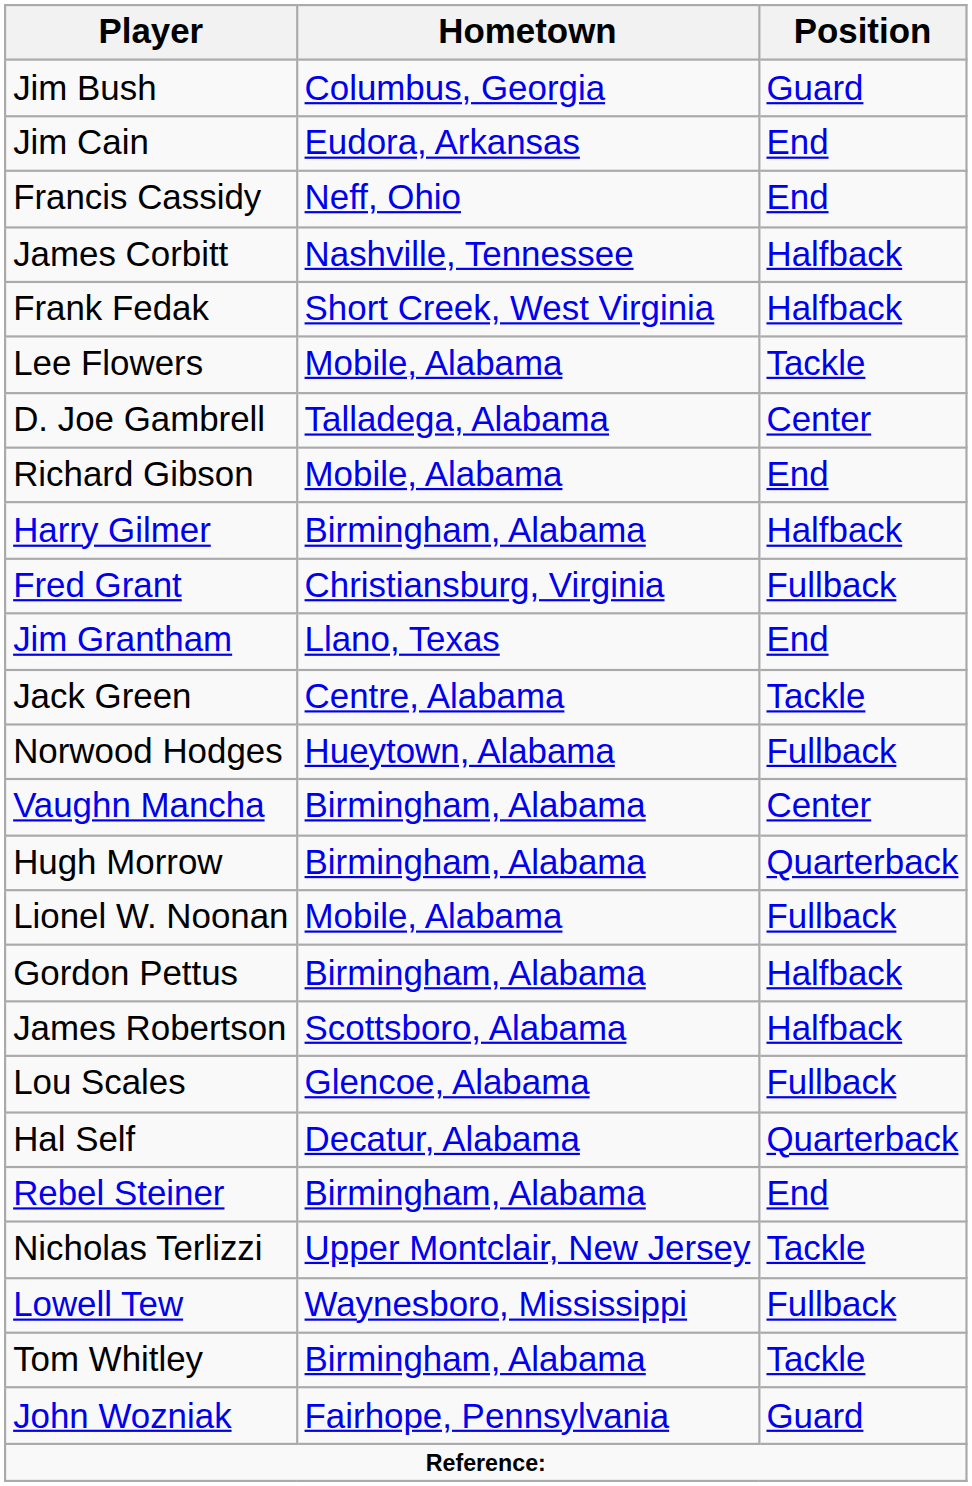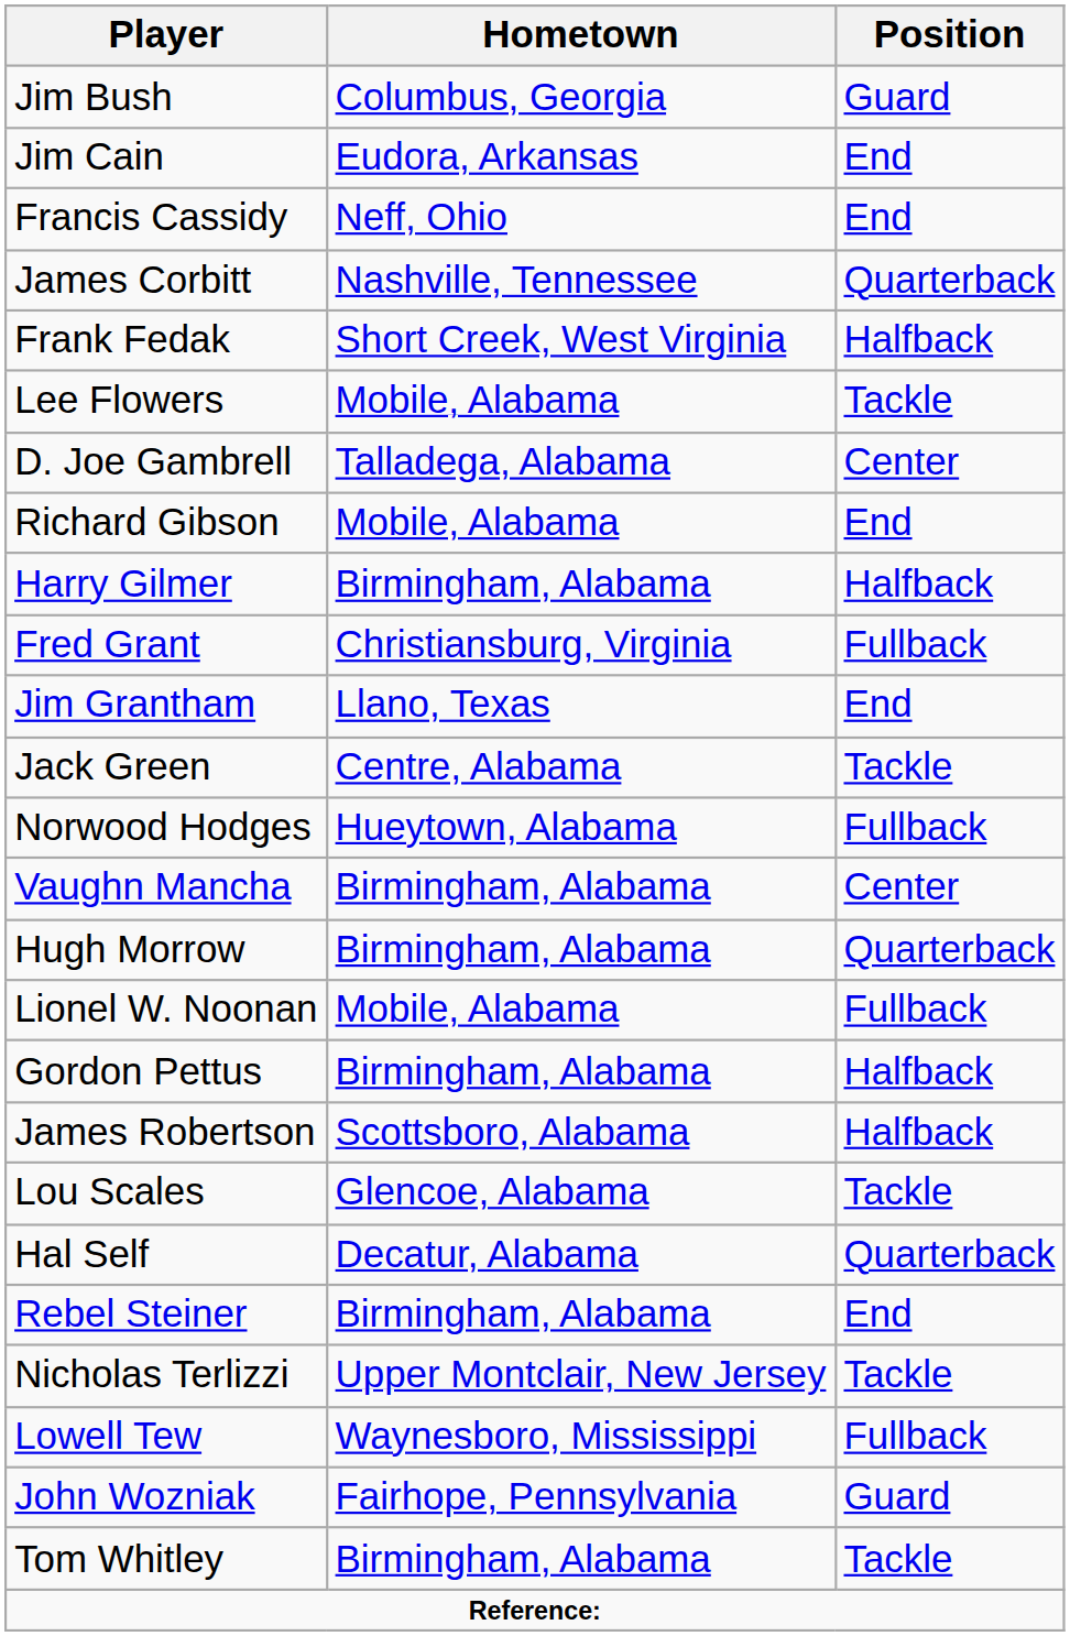James Corbitt | Position: Halfback -> Quarterback
Lou Scales | Position: Fullback -> Tackle
rows swapped: Tom Whitley <-> John Wozniak
